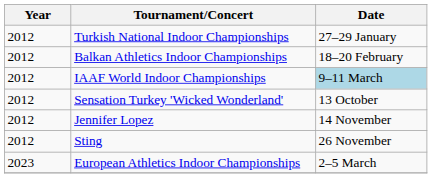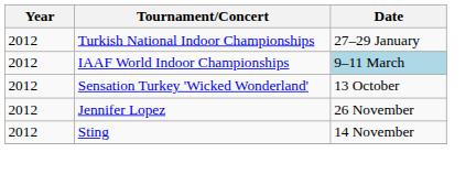- row: 2012 | Balkan Athletics Indoor Championships | 18–20 February
Jennifer Lopez | Date: 14 November -> 26 November
Sting | Date: 26 November -> 14 November
- row: 2023 | European Athletics Indoor Championships | 2–5 March
